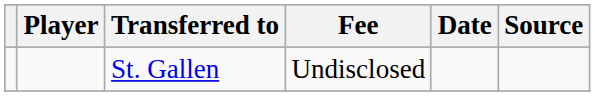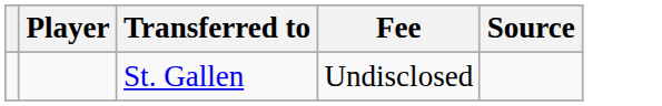- column: Date
